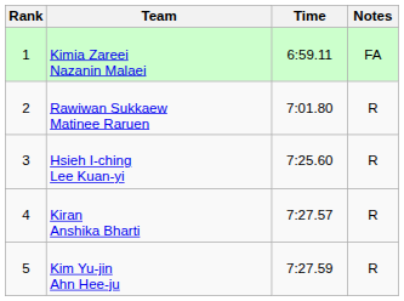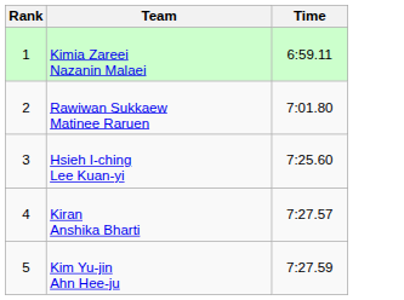- column: Notes | FA | R | R | R | R
